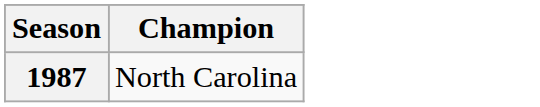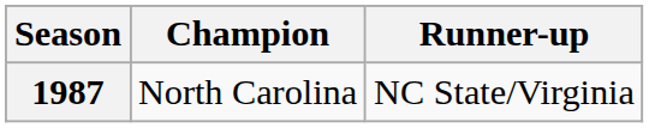+ column: Runner-up | NC State/Virginia
